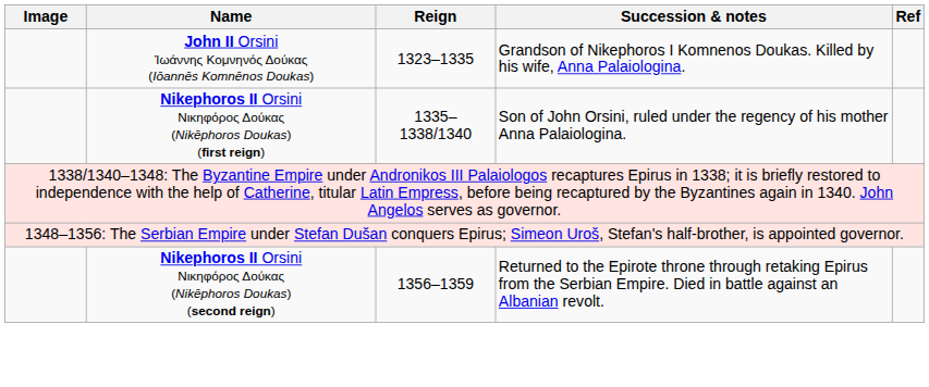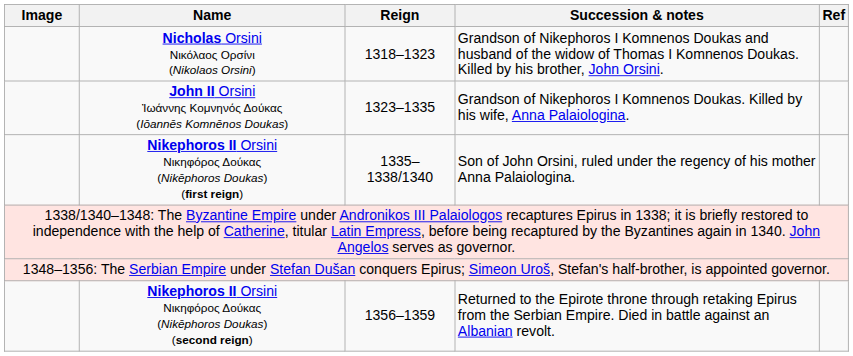+ row: Nicholas Orsini Νικόλαος Ορσίνι (Nikolaos Orsini) | 1318–1323 | Grandson of Nikephoros I Komnenos Doukas and husband of the widow of Thomas I Komnenos Doukas. Killed by his brother, John Orsini.
